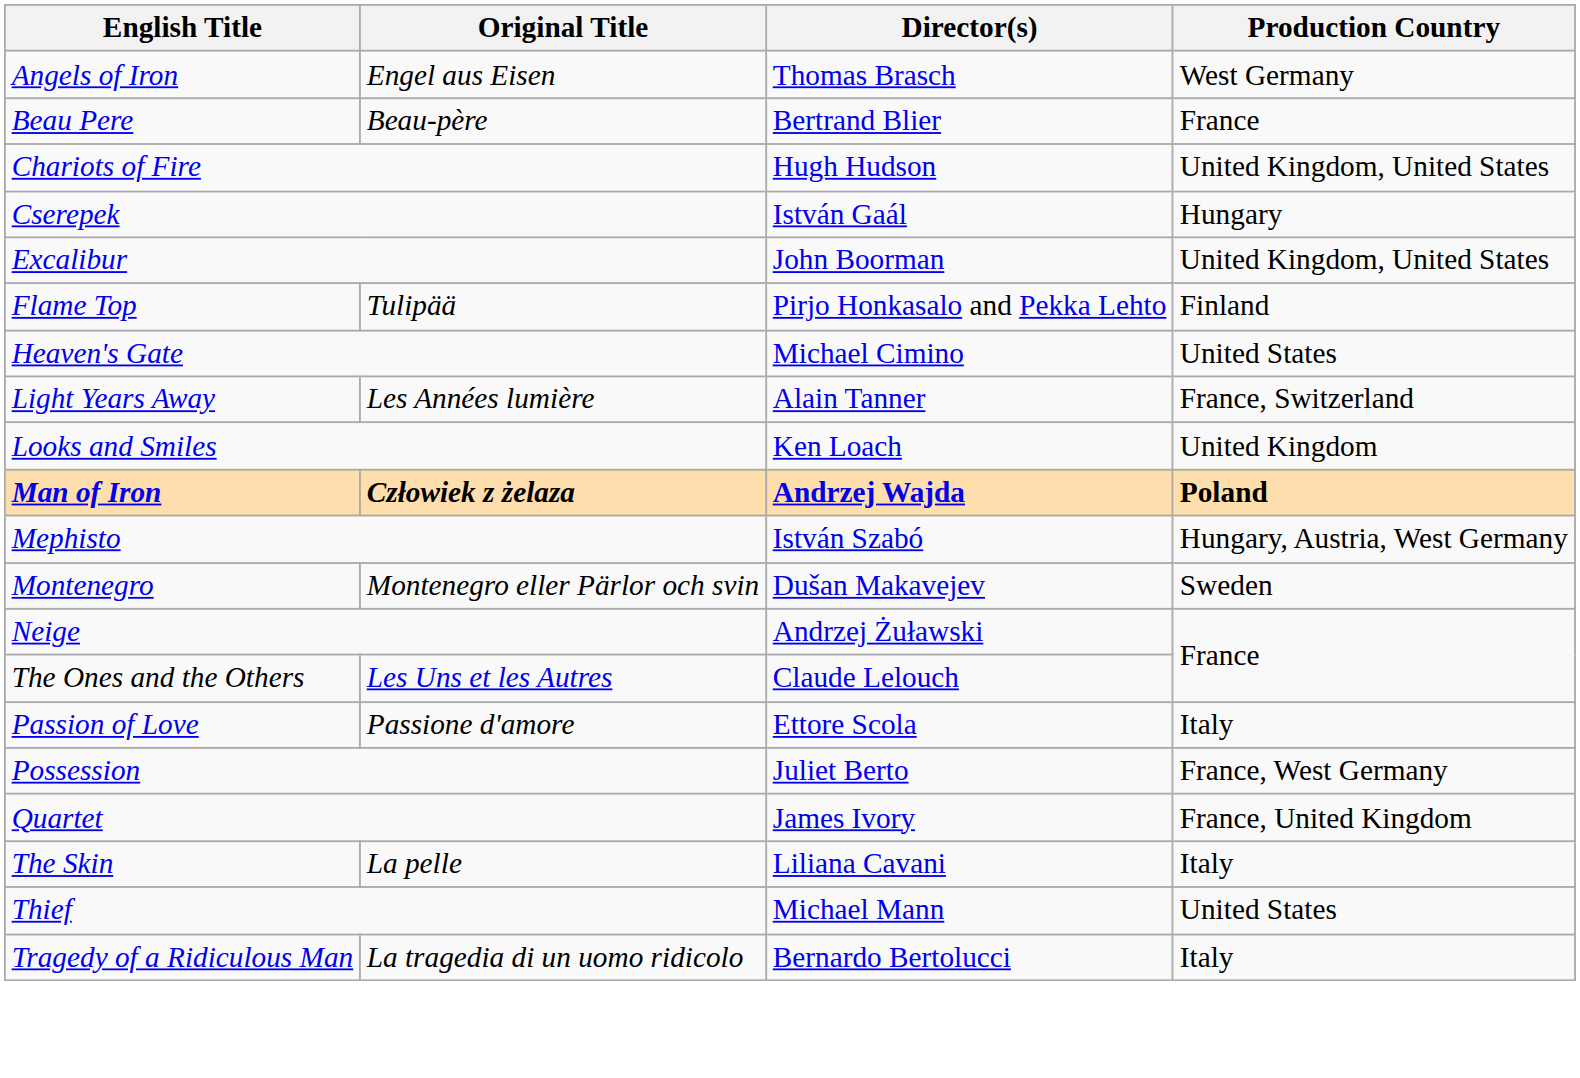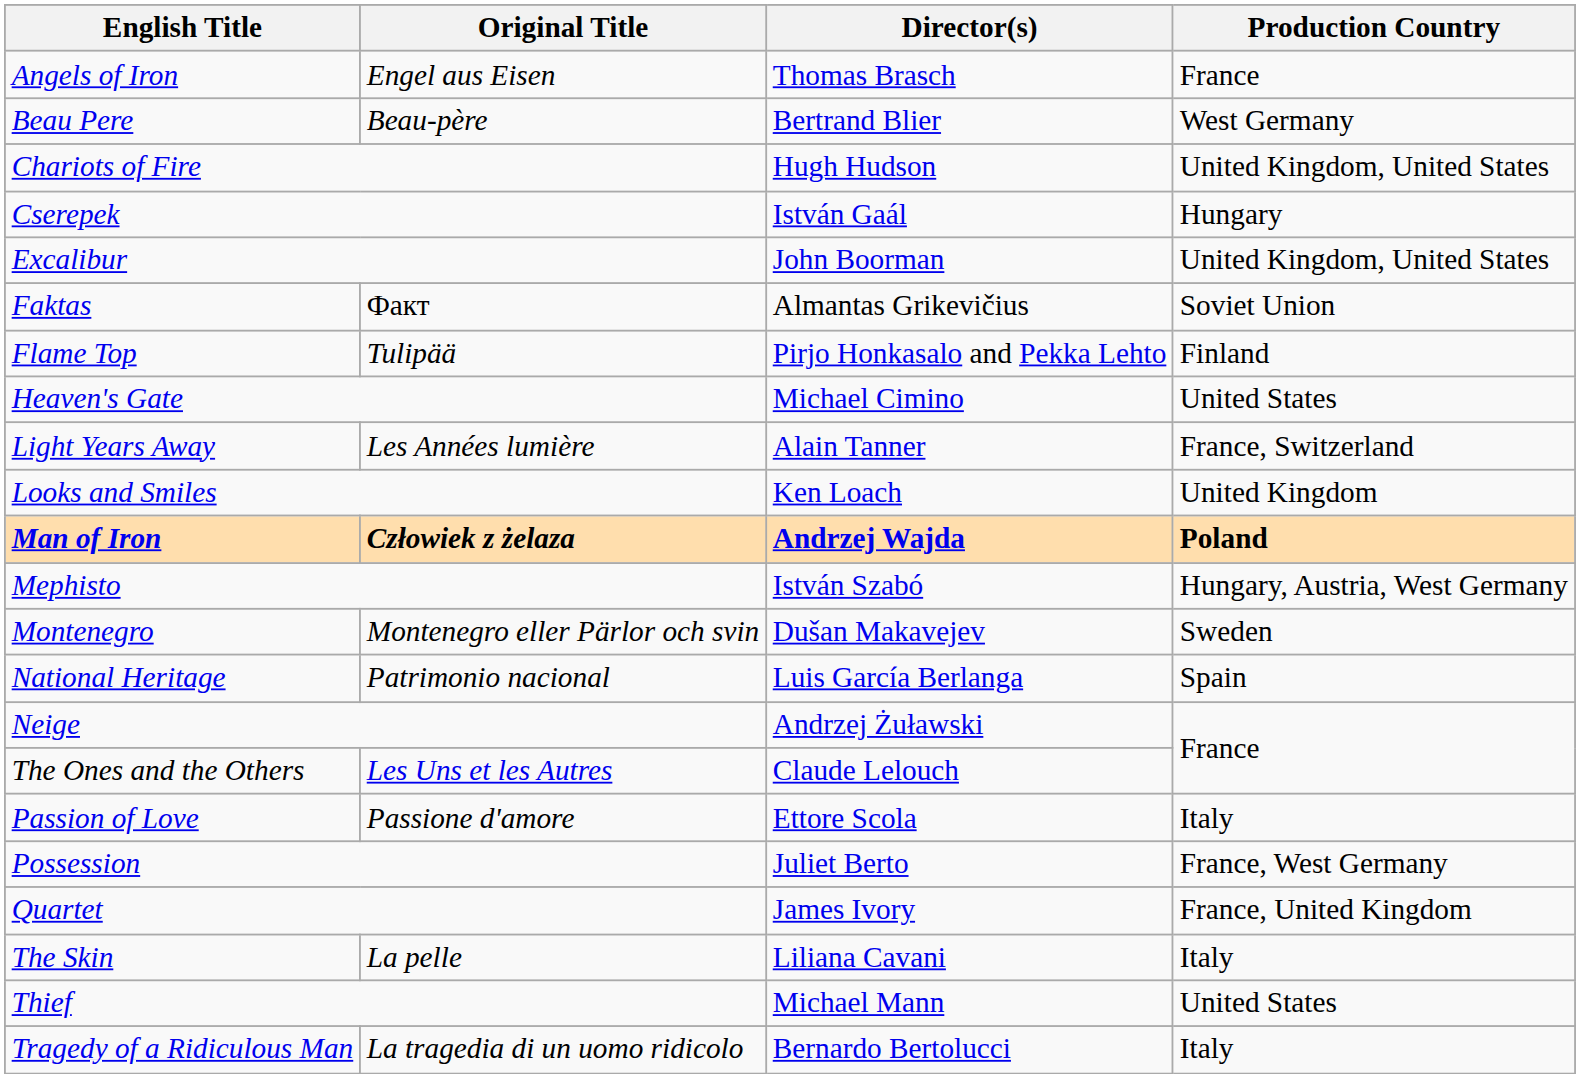Angels of Iron | Production Country: West Germany -> France
Beau Pere | Production Country: France -> West Germany
+ row: Faktas | Факт | Almantas Grikevičius | Soviet Union
+ row: National Heritage | Patrimonio nacional | Luis García Berlanga | Spain
